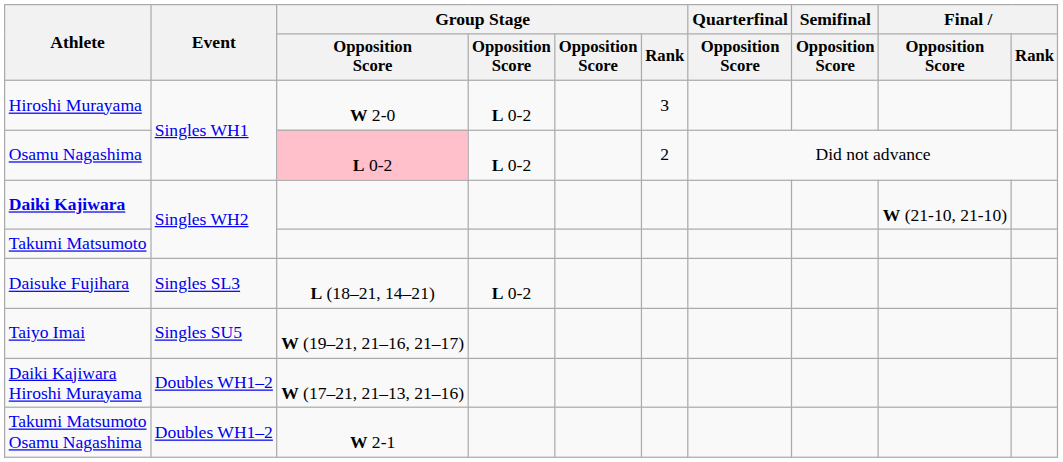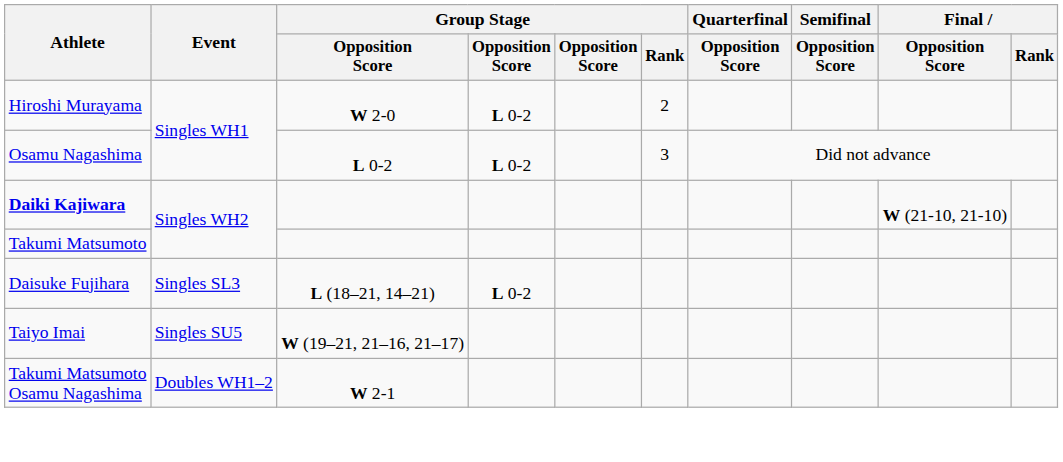Hiroshi Murayama | Group Stage / Rank: 3 -> 2
Osamu Nagashima | column 3: pink background -> no background
Osamu Nagashima | Group Stage / Rank: 2 -> 3
- row: Daiki Kajiwara Hiroshi Murayama | Doubles WH1–2 | W (17–21, 21–13, 21–16)
